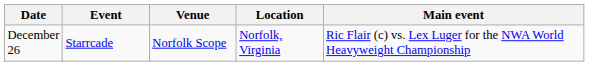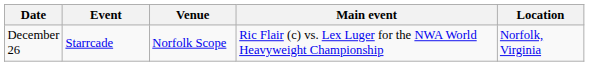columns swapped: Location <-> Main event
